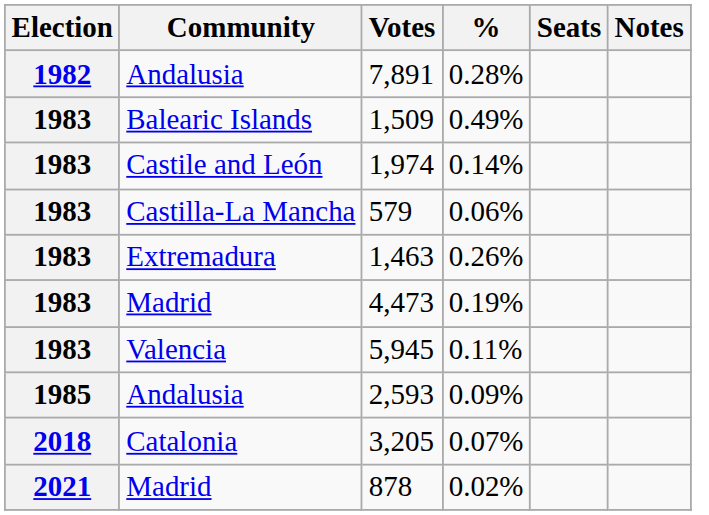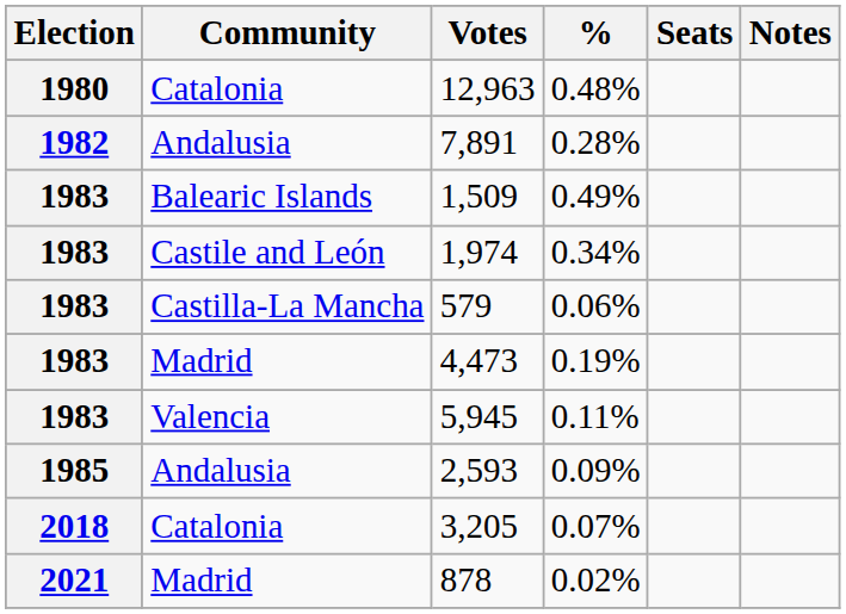+ row: 1980 | Catalonia | 12,963 | 0.48%
1,974 | %: 0.14% -> 0.34%
- row: 1983 | Extremadura | 1,463 | 0.26%
